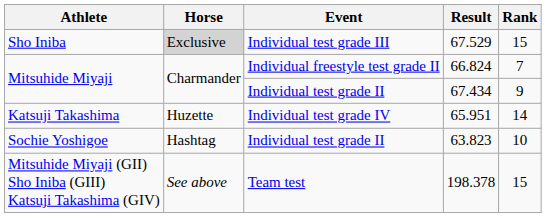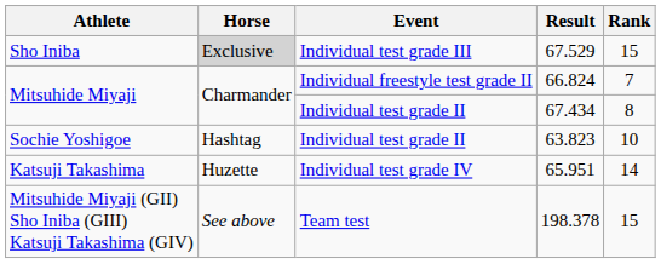67.434 | Rank: 9 -> 8
rows swapped: 65.951 <-> 63.823
